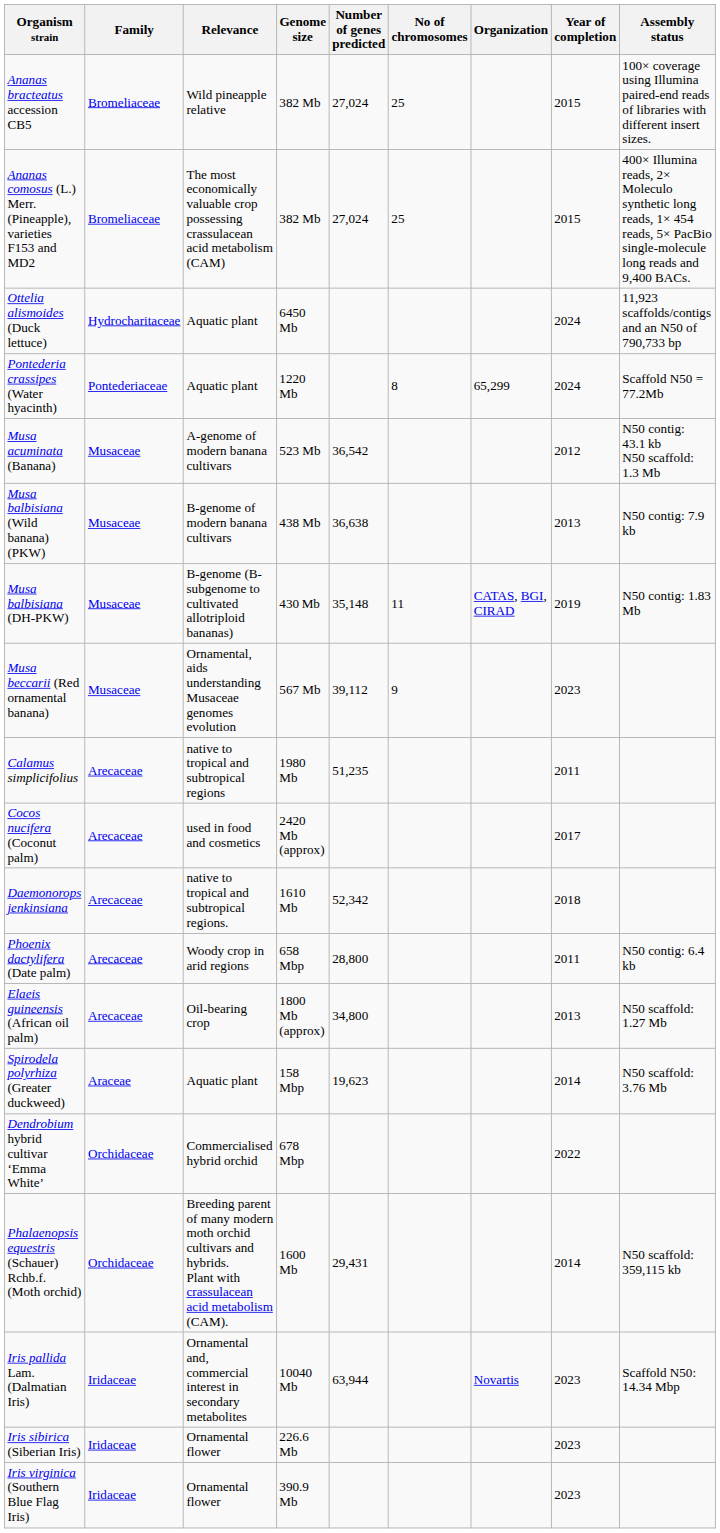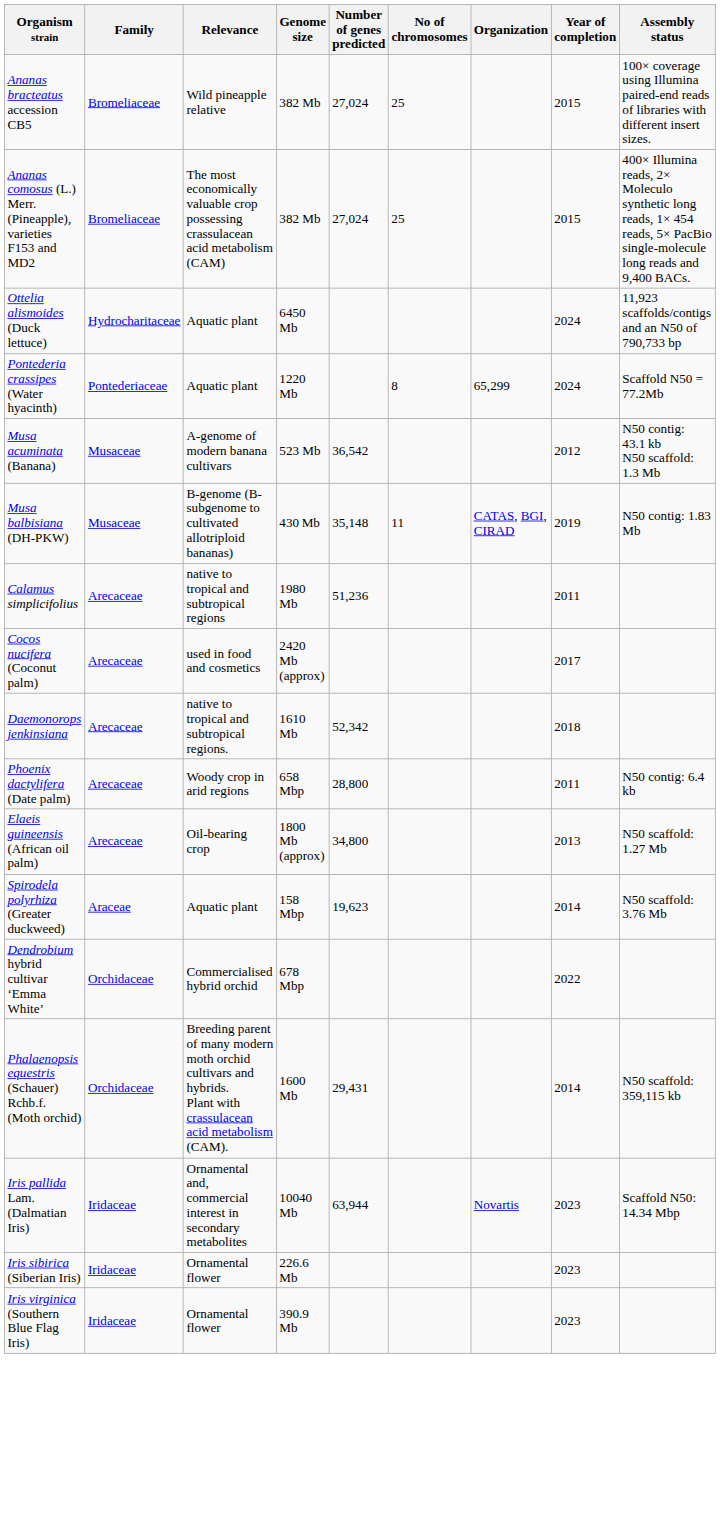- row: Musa balbisiana (Wild banana) (PKW) | Musaceae | B-genome of modern banana cultivars | 438 Mb | 36,638 | 2013 | N50 contig: 7.9 kb
- row: Musa beccarii (Red ornamental banana) | Musaceae | Ornamental, aids understanding Musaceae genomes evolution | 567 Mb | 39,112 | 9 | 2023
Calamus simplicifolius | Number of genes predicted: 51,235 -> 51,236
